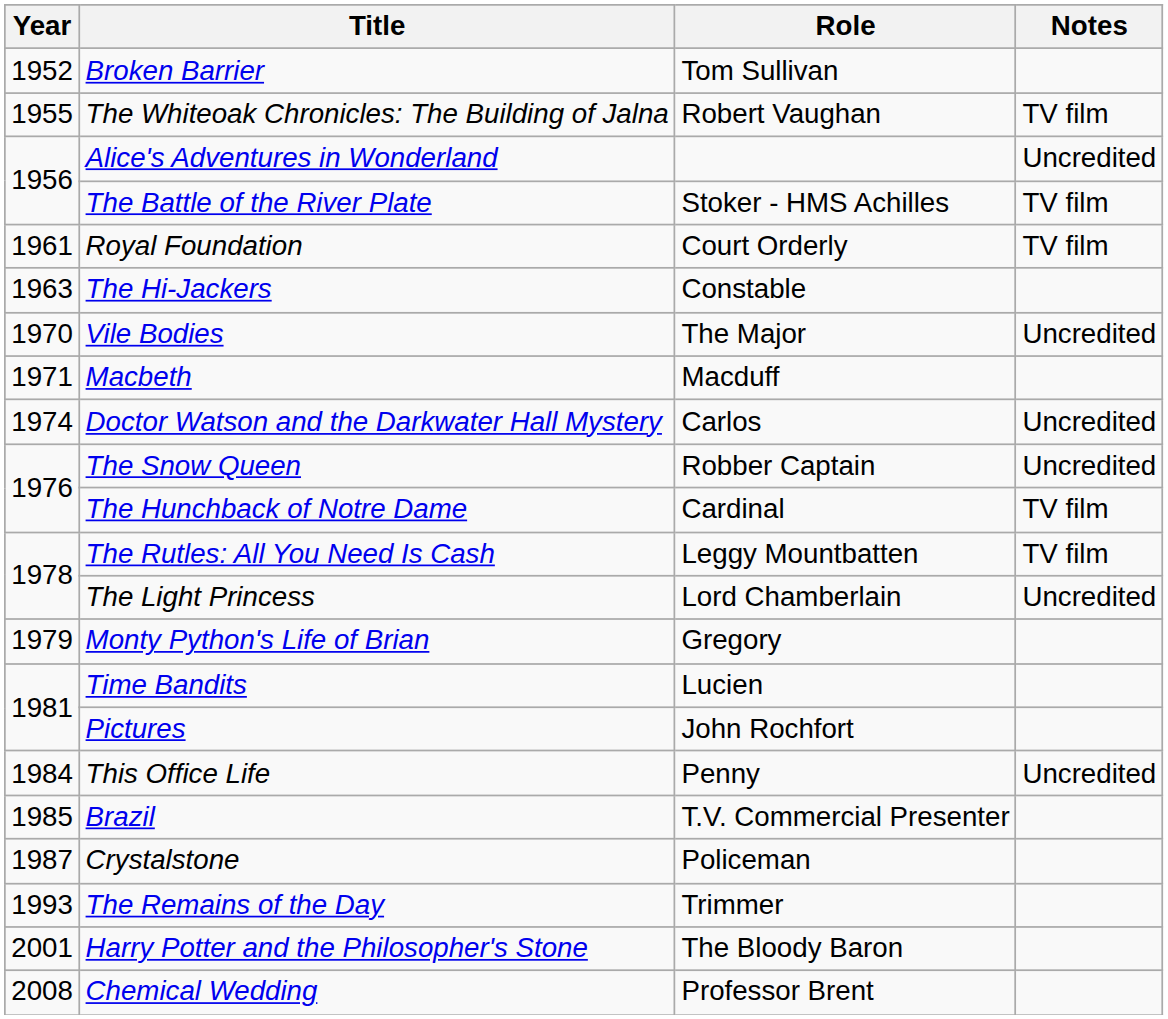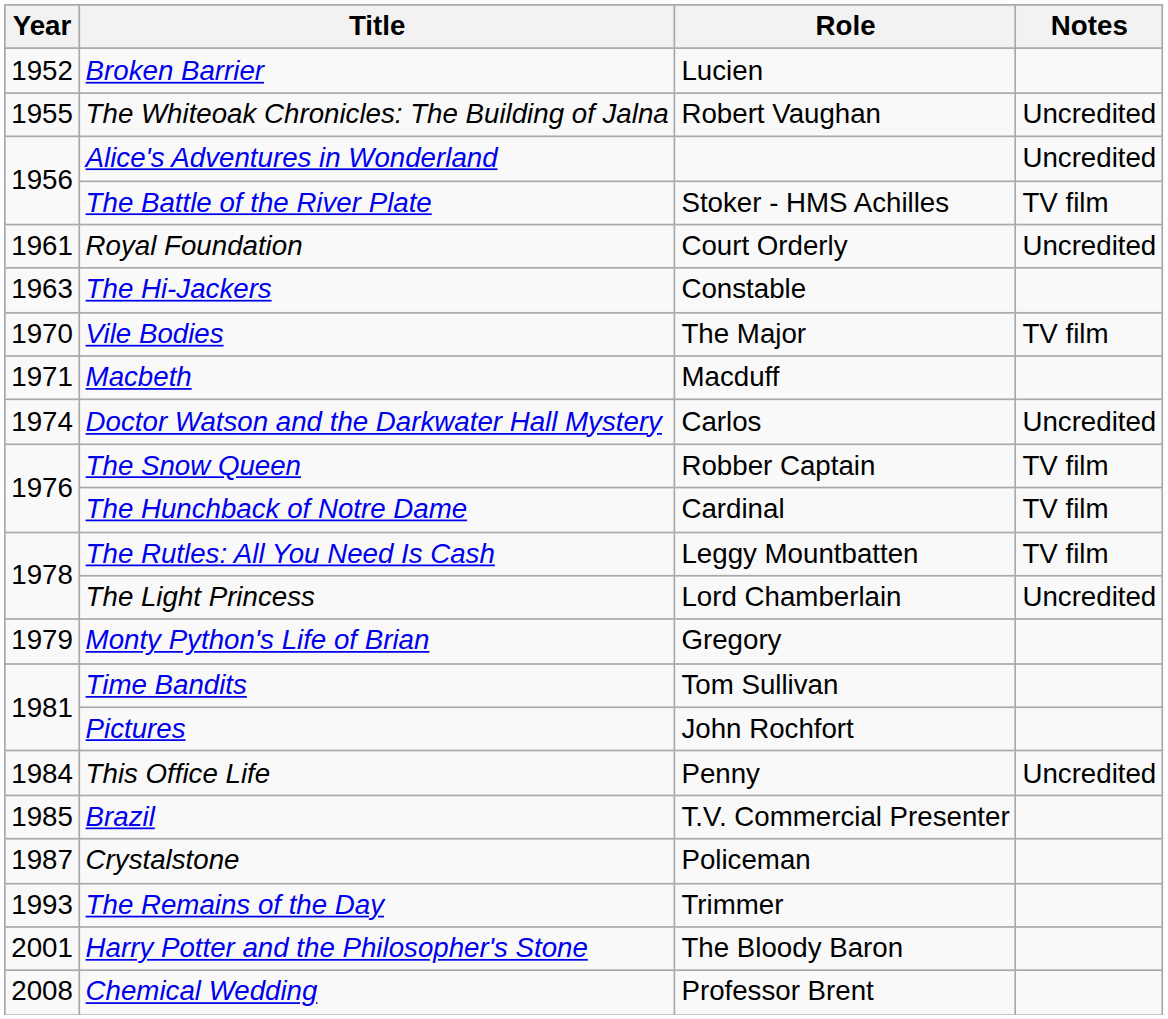Broken Barrier | Role: Tom Sullivan -> Lucien
The Whiteoak Chronicles: The Building of Jalna | Notes: TV film -> Uncredited
Royal Foundation | Notes: TV film -> Uncredited
Vile Bodies | Notes: Uncredited -> TV film
The Snow Queen | Notes: Uncredited -> TV film
Time Bandits | Role: Lucien -> Tom Sullivan
